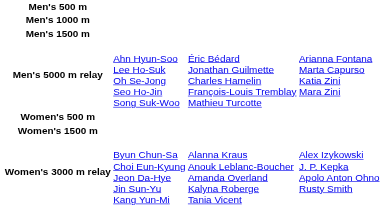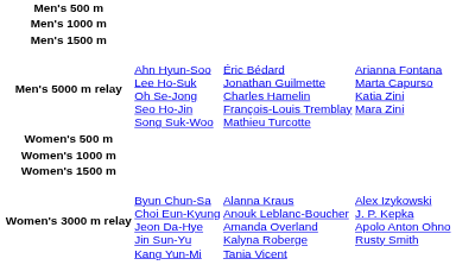+ row: Women's 1000 m
